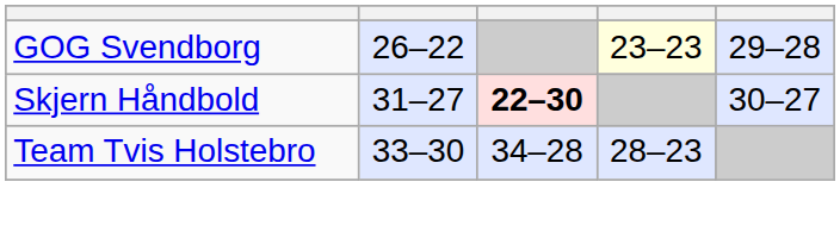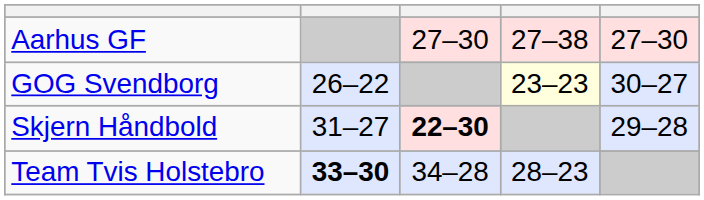+ row: Aarhus GF | 27–30 | 27–38 | 27–30
GOG Svendborg | column 5: 29–28 -> 30–27
Skjern Håndbold | column 5: 30–27 -> 29–28
Team Tvis Holstebro | column 2: normal -> bold
